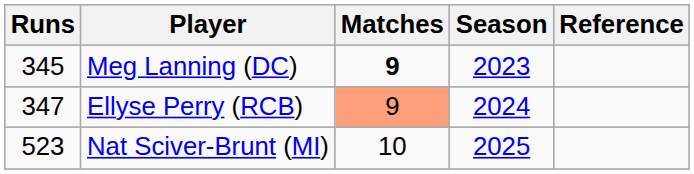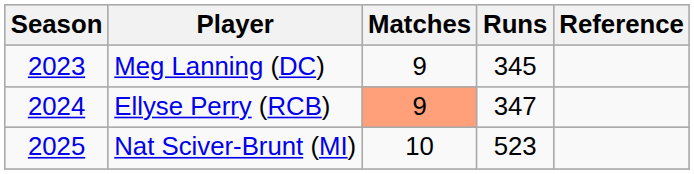columns swapped: Season <-> Runs
Meg Lanning (DC) | Matches: bold -> normal
